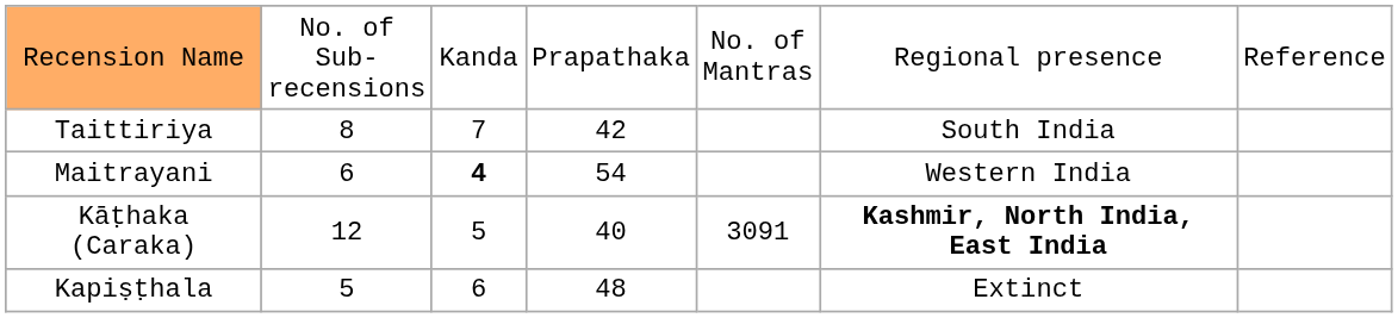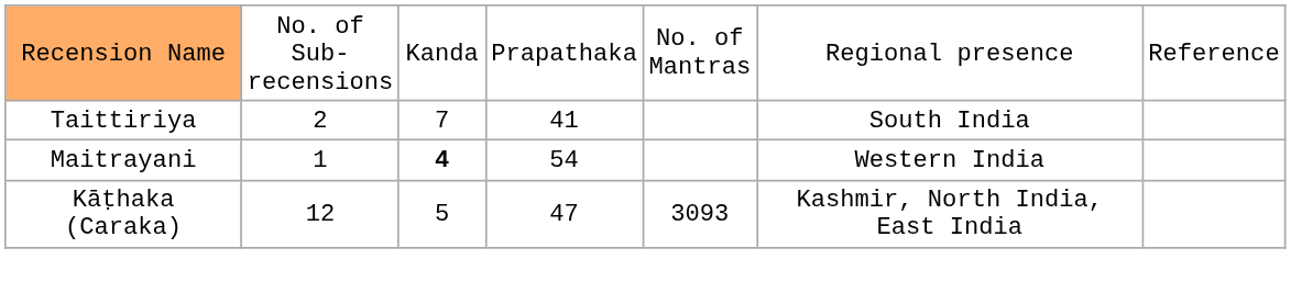Taittiriya | column 2: 8 -> 2
Taittiriya | column 4: 42 -> 41
Maitrayani | column 2: 6 -> 1
Kāṭhaka (Caraka) | column 4: 40 -> 47
Kāṭhaka (Caraka) | column 5: 3091 -> 3093
Kāṭhaka (Caraka) | column 6: bold -> normal
- row: Kapiṣṭhala | 5 | 6 | 48 | Extinct
